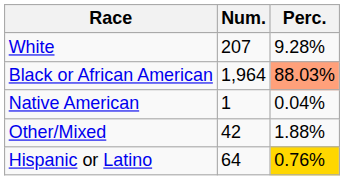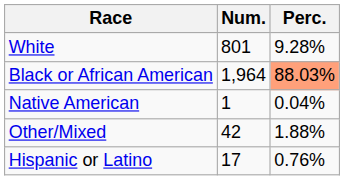White | Num.: 207 -> 801
Hispanic or Latino | Num.: 64 -> 17
Hispanic or Latino | Perc.: gold background -> no background
